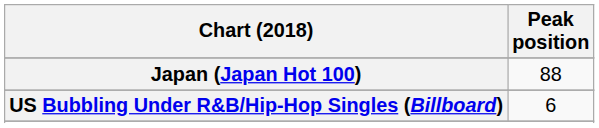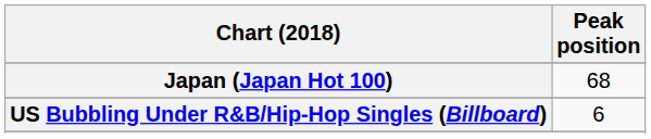Japan (Japan Hot 100) | Peak position: 88 -> 68
